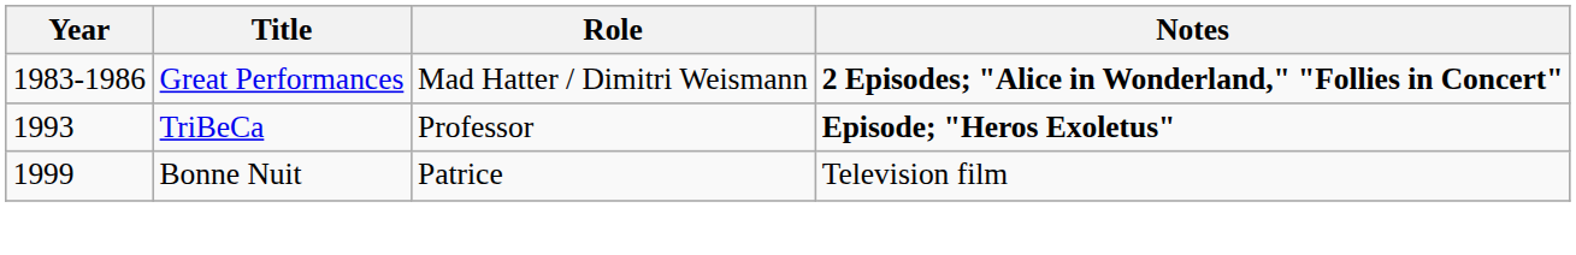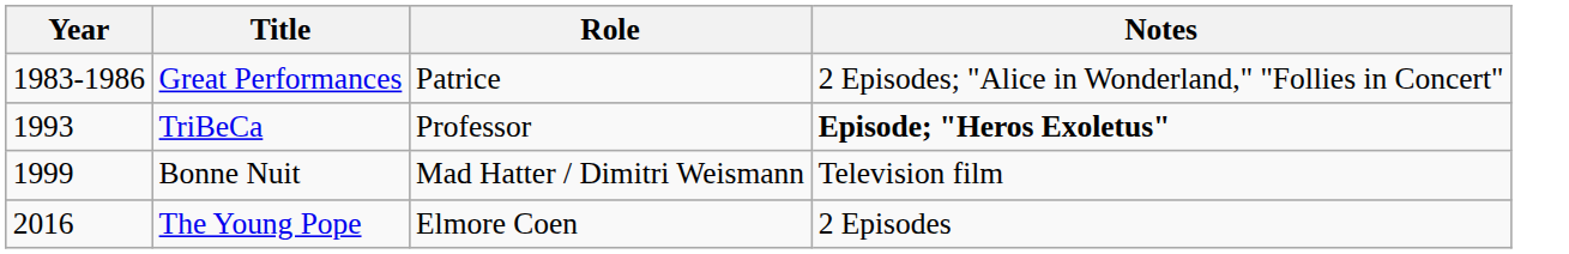Great Performances | Role: Mad Hatter / Dimitri Weismann -> Patrice
Great Performances | Notes: bold -> normal
Bonne Nuit | Role: Patrice -> Mad Hatter / Dimitri Weismann
+ row: 2016 | The Young Pope | Elmore Coen | 2 Episodes
